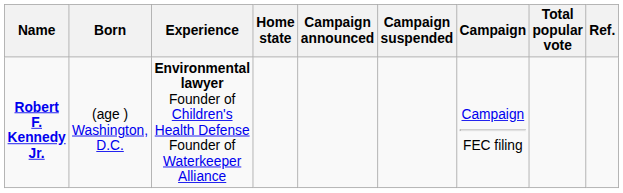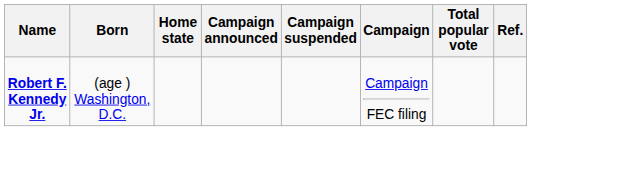- column: Experience | Environmental lawyer Founder of Children's Health Defense Founder of Waterkeeper Alliance
